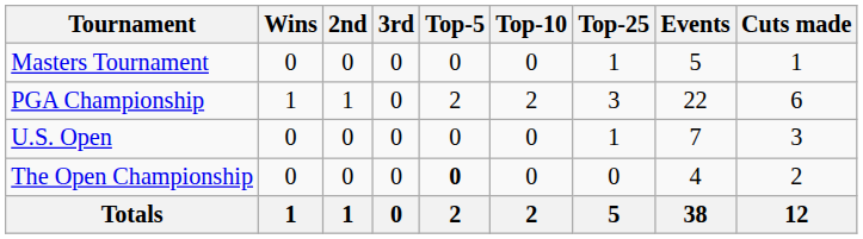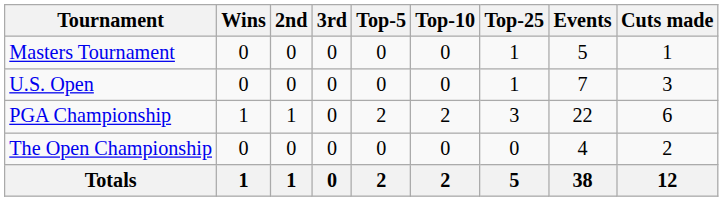rows swapped: PGA Championship <-> U.S. Open
The Open Championship | Top-5: bold -> normal
